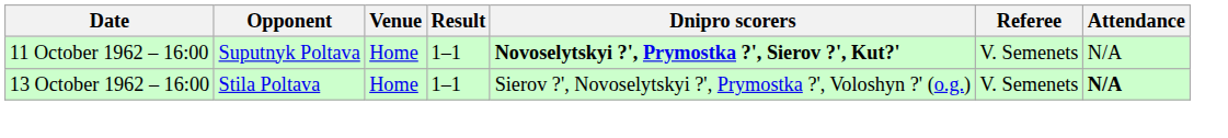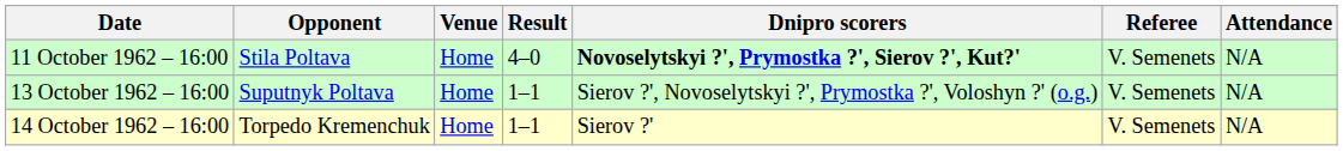11 October 1962 – 16:00 | Opponent: Suputnyk Poltava -> Stila Poltava
11 October 1962 – 16:00 | Result: 1–1 -> 4–0
13 October 1962 – 16:00 | Opponent: Stila Poltava -> Suputnyk Poltava
13 October 1962 – 16:00 | Attendance: bold -> normal
+ row: 14 October 1962 – 16:00 | Torpedo Kremenchuk | Home | 1–1 | Sierov ?' | V. Semenets | N/A
